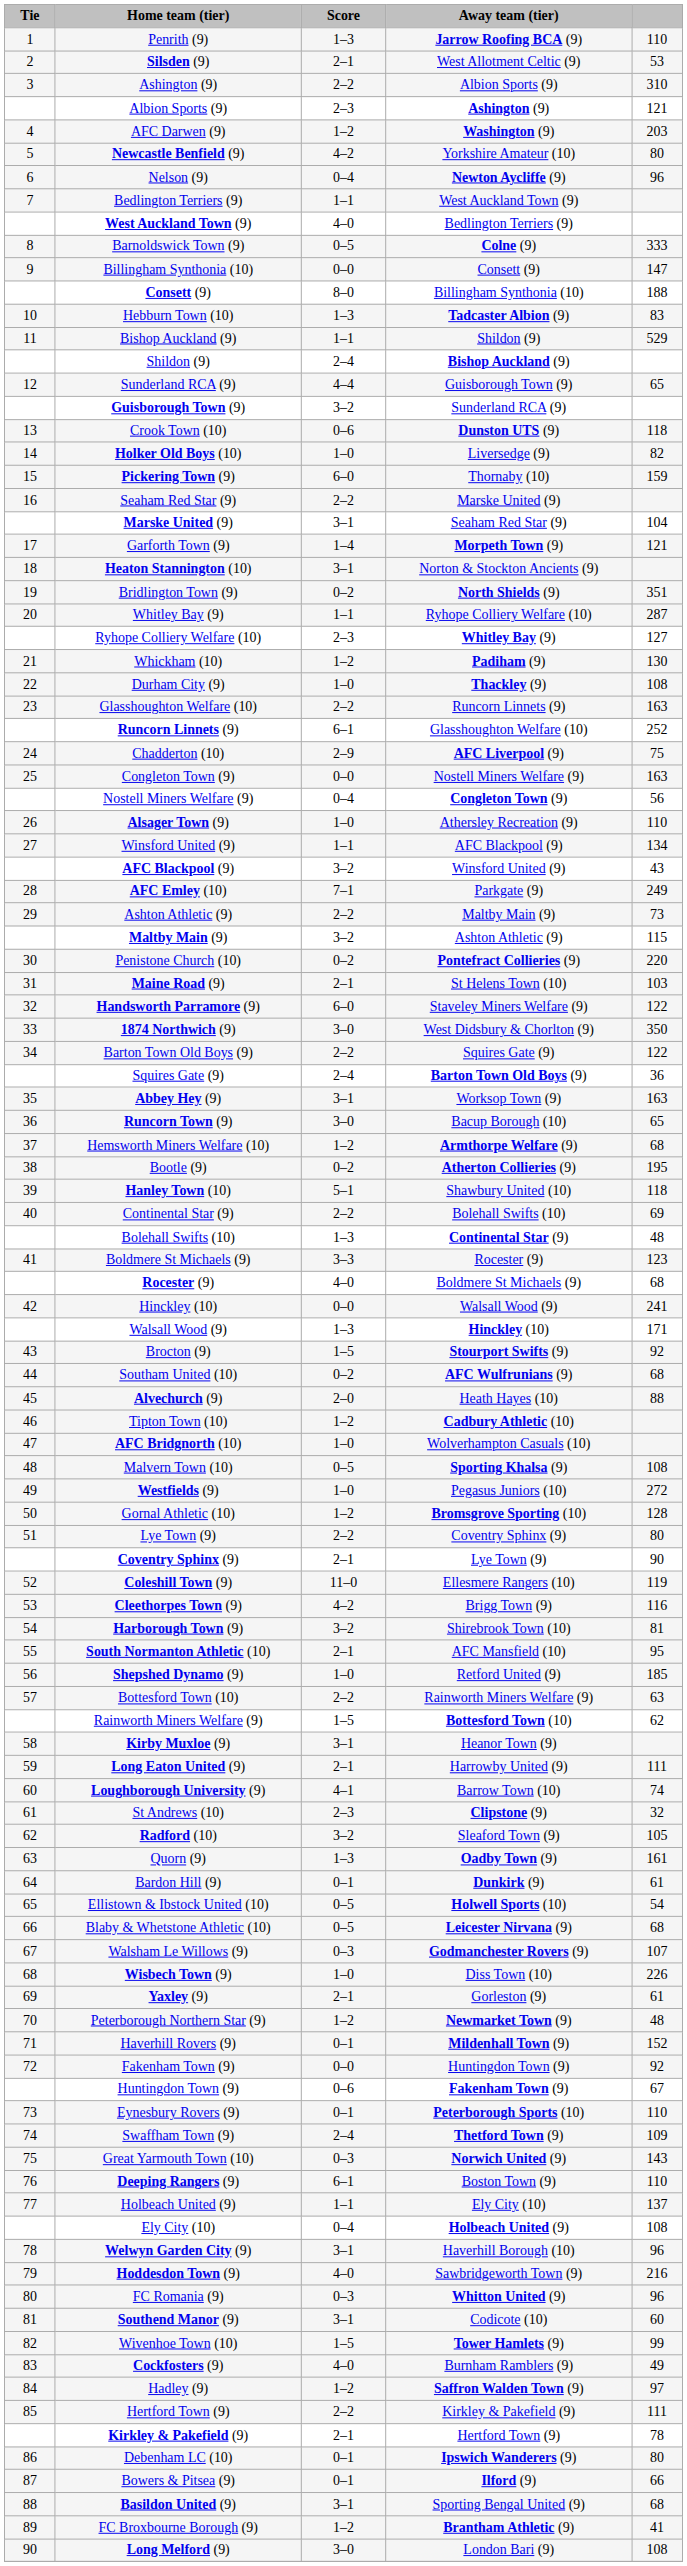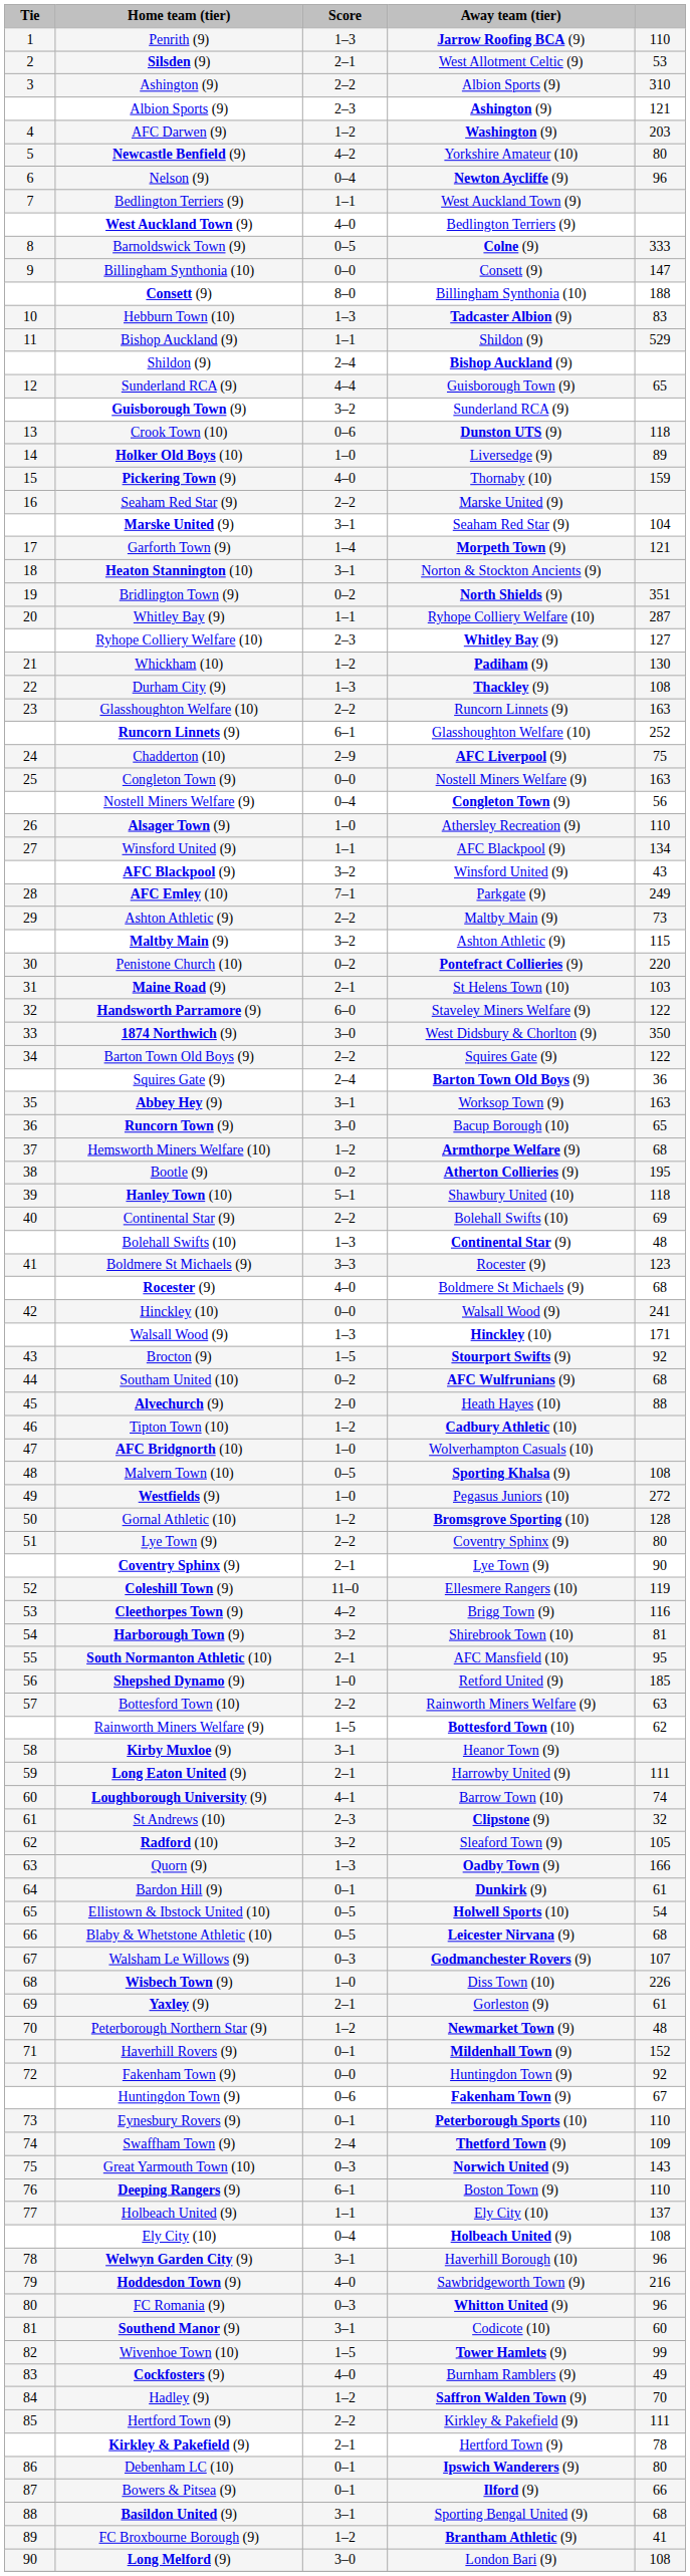Holker Old Boys (10) | column 5: 82 -> 89
Pickering Town (9) | Score: 6–0 -> 4–0
Durham City (9) | Score: 1–0 -> 1–3
Quorn (9) | column 5: 161 -> 166
Hadley (9) | column 5: 97 -> 70
